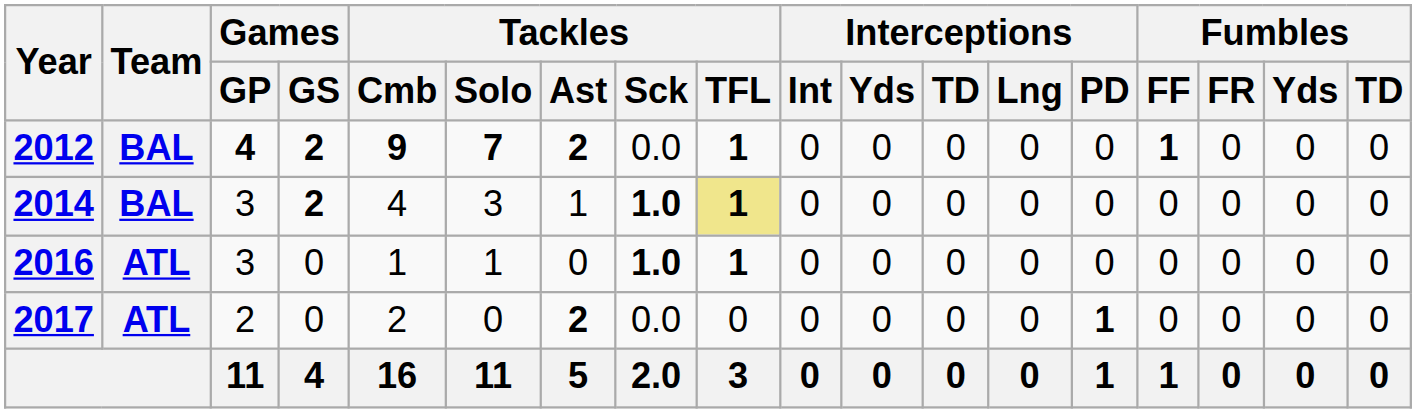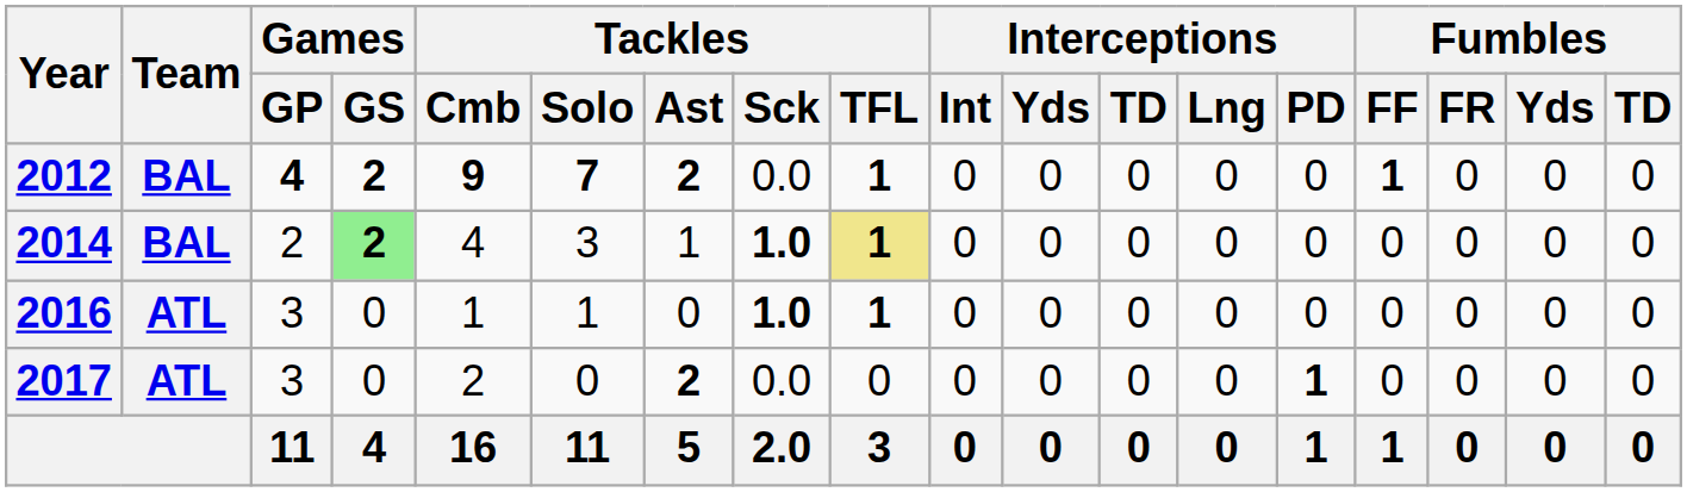2014 | Games / GP: 3 -> 2
2014 | Games / GS: no background -> lightgreen background
2017 | Games / GP: 2 -> 3
